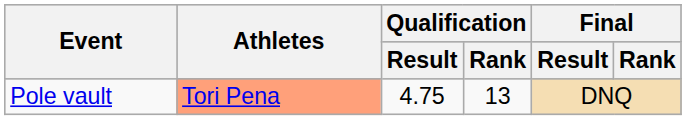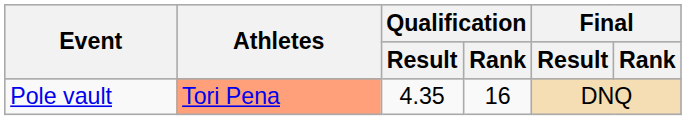Pole vault | Qualification / Result: 4.75 -> 4.35
Pole vault | Qualification / Rank: 13 -> 16
